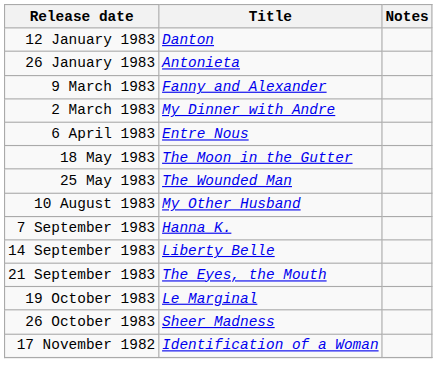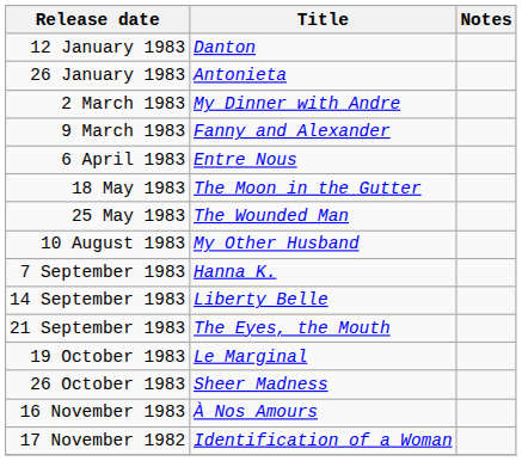rows swapped: 2 March 1983 <-> 9 March 1983
+ row: 16 November 1983 | À Nos Amours
